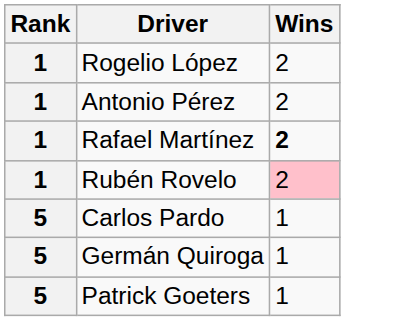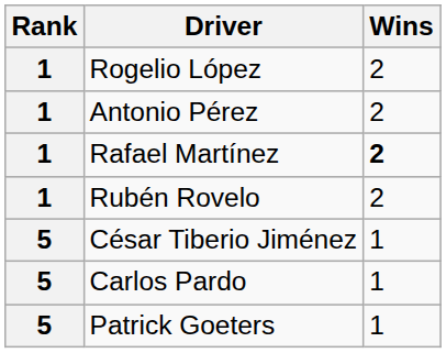Rubén Rovelo | Wins: pink background -> no background
+ row: 5 | César Tiberio Jiménez | 1
- row: 5 | Germán Quiroga | 1
